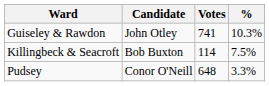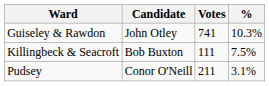Killingbeck & Seacroft | Votes: 114 -> 111
Pudsey | Votes: 648 -> 211
Pudsey | %: 3.3% -> 3.1%
